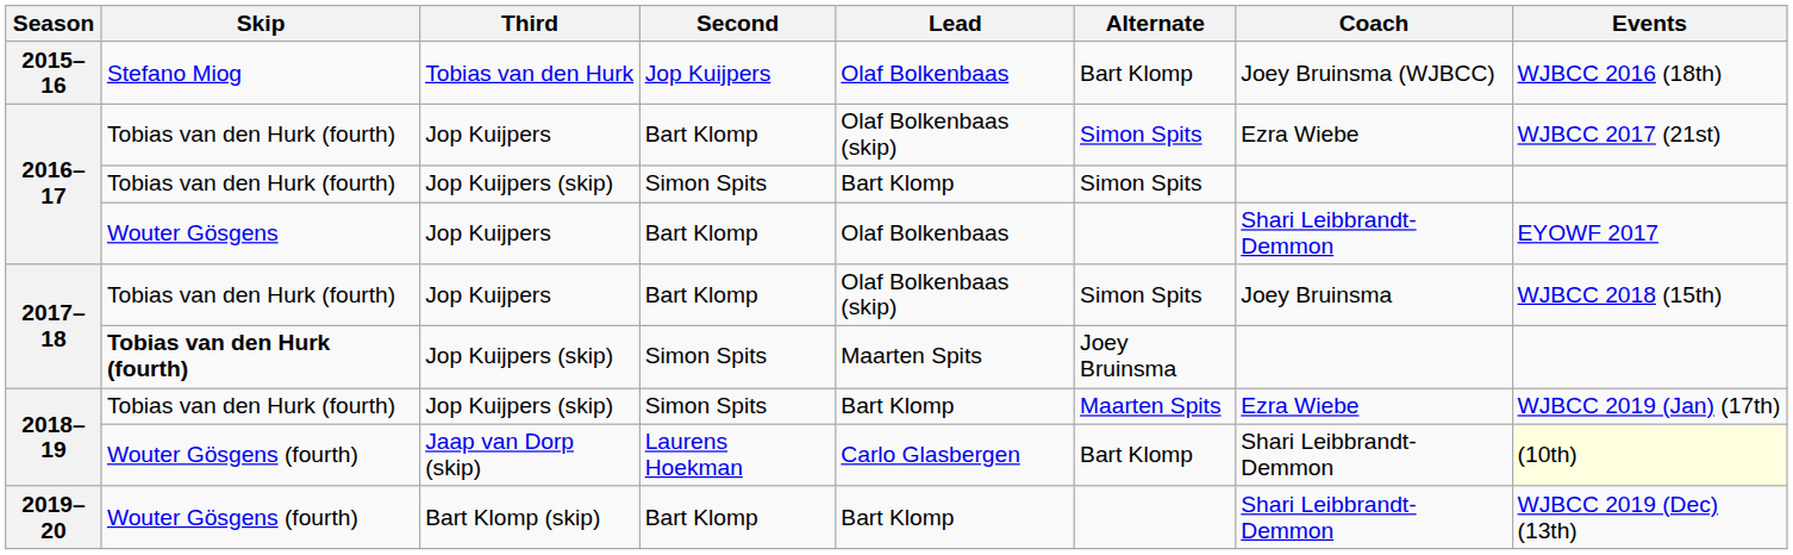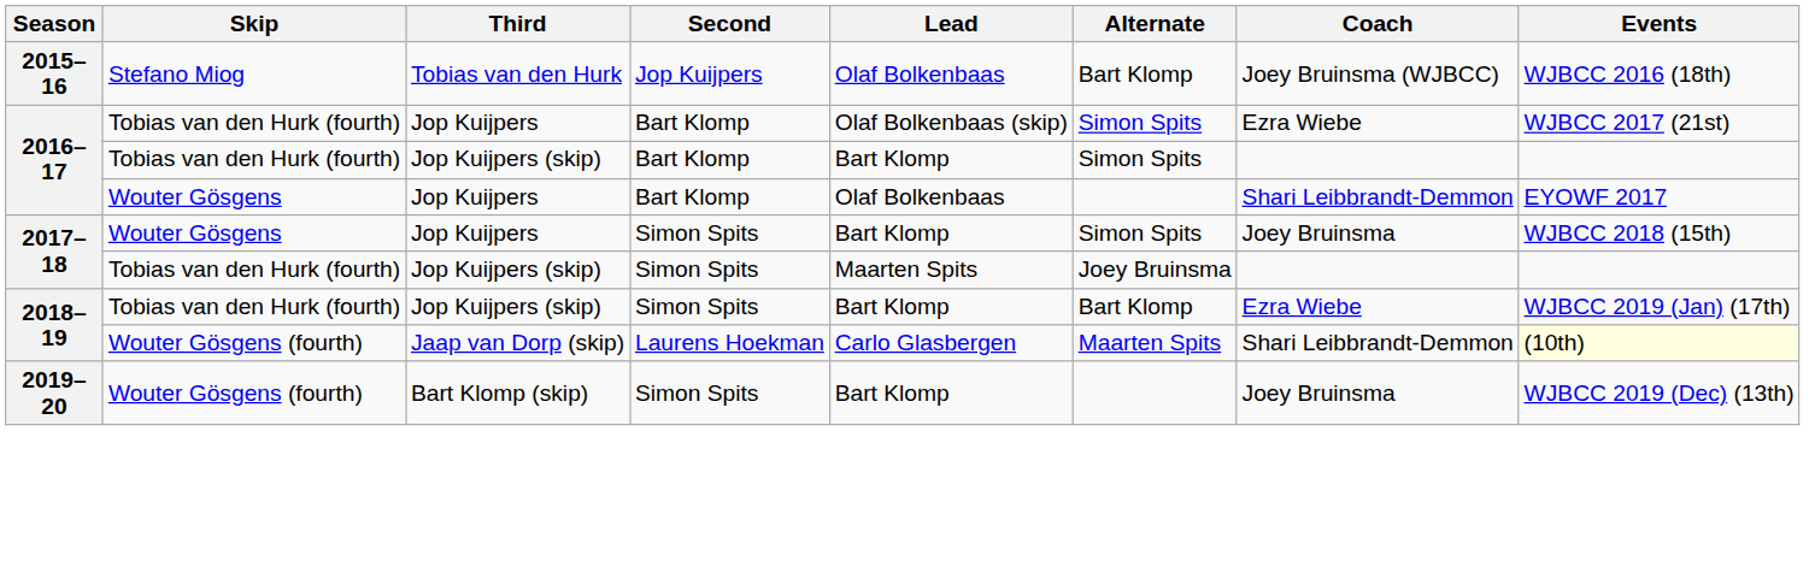2016–17 / Jop Kuijpers (skip) | Second: Simon Spits -> Bart Klomp
2017–18 / Jop Kuijpers | Skip: Tobias van den Hurk (fourth) -> Wouter Gösgens
2017–18 / Jop Kuijpers | Second: Bart Klomp -> Simon Spits
2017–18 / Jop Kuijpers | Lead: Olaf Bolkenbaas (skip) -> Bart Klomp
2017–18 / Jop Kuijpers (skip) | Skip: bold -> normal
2018–19 / Jop Kuijpers (skip) | Alternate: Maarten Spits -> Bart Klomp
2018–19 / Jaap van Dorp (skip) | Alternate: Bart Klomp -> Maarten Spits
2019–20 | Second: Bart Klomp -> Simon Spits
2019–20 | Coach: Shari Leibbrandt-Demmon -> Joey Bruinsma
